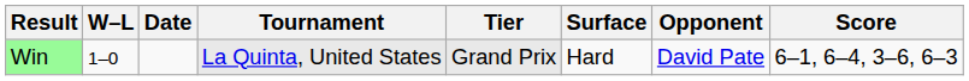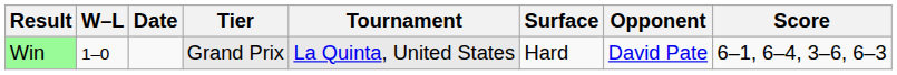columns swapped: Tournament <-> Tier
